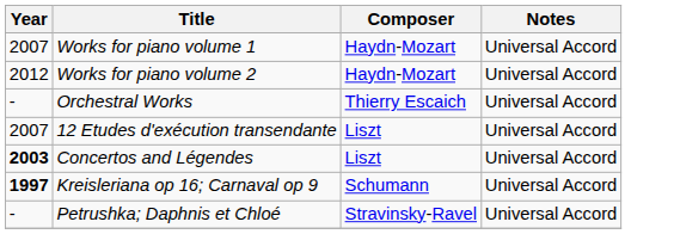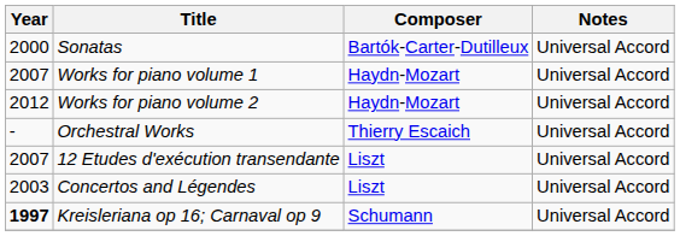+ row: 2000 | Sonatas | Bartók-Carter-Dutilleux | Universal Accord
Concertos and Légendes | Year: bold -> normal
- row: - | Petrushka; Daphnis et Chloé | Stravinsky-Ravel | Universal Accord
